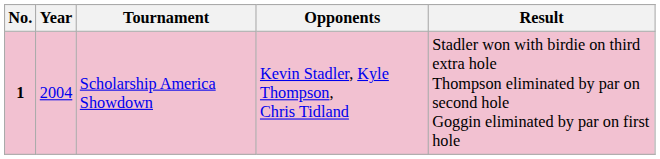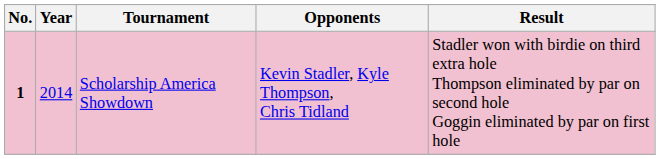Scholarship America Showdown | Year: 2004 -> 2014
